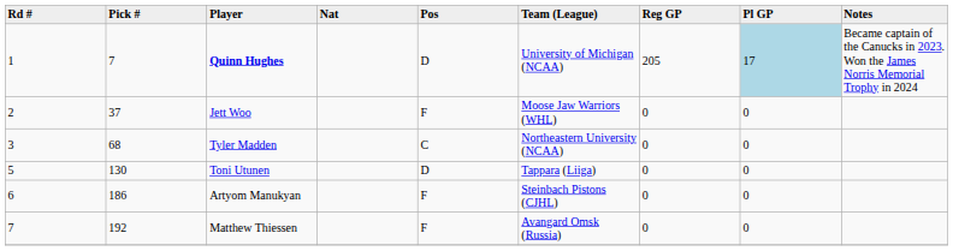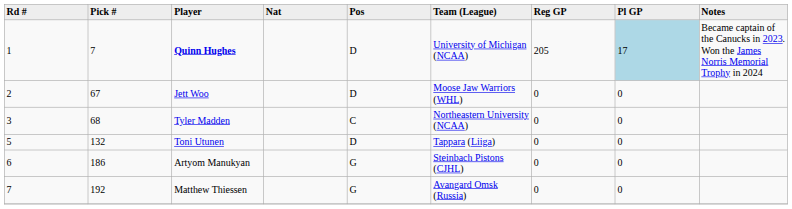Jett Woo | Pick #: 37 -> 67
Jett Woo | Pos: F -> D
Toni Utunen | Pick #: 130 -> 132
Artyom Manukyan | Pos: F -> G
Matthew Thiessen | Pos: F -> G
